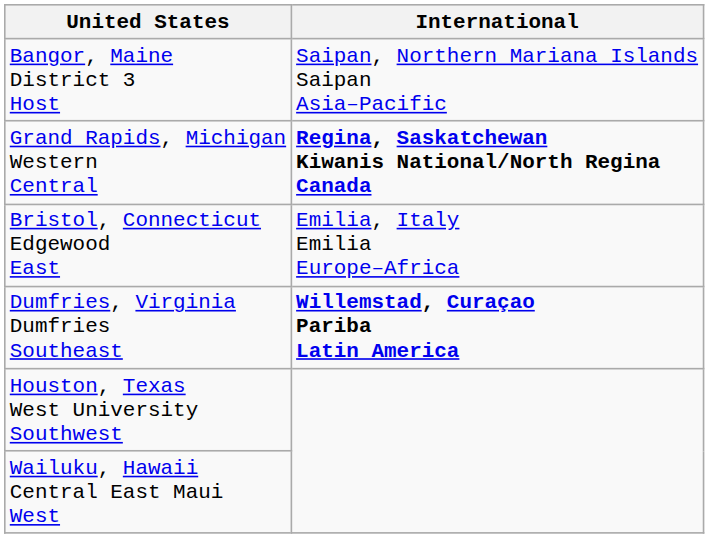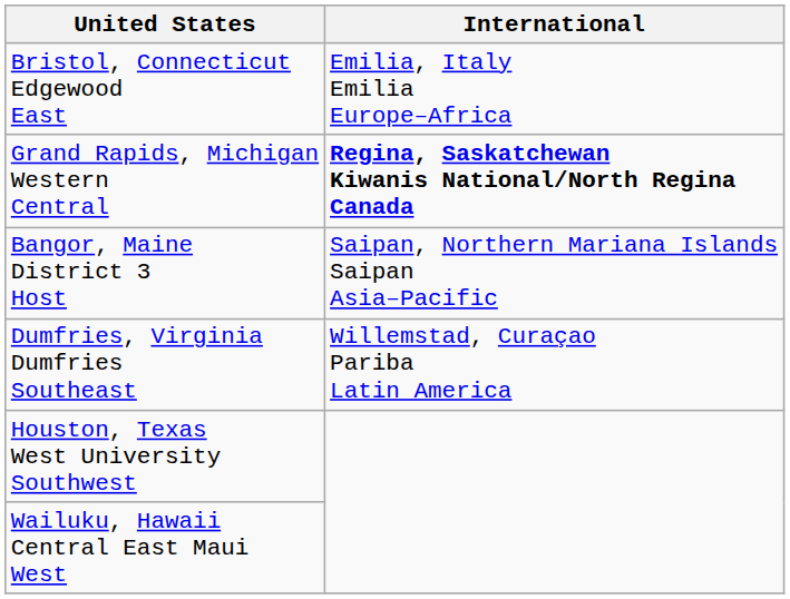rows swapped: Bangor, Maine District 3 Host <-> Bristol, Connecticut Edgewood East
Dumfries, Virginia Dumfries Southeast | International: bold -> normal
